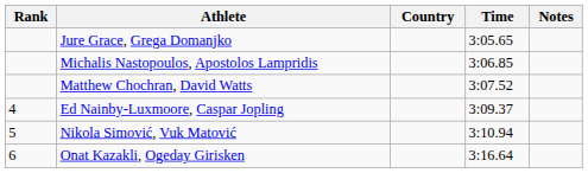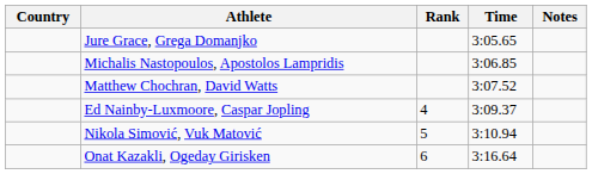columns swapped: Rank <-> Country
